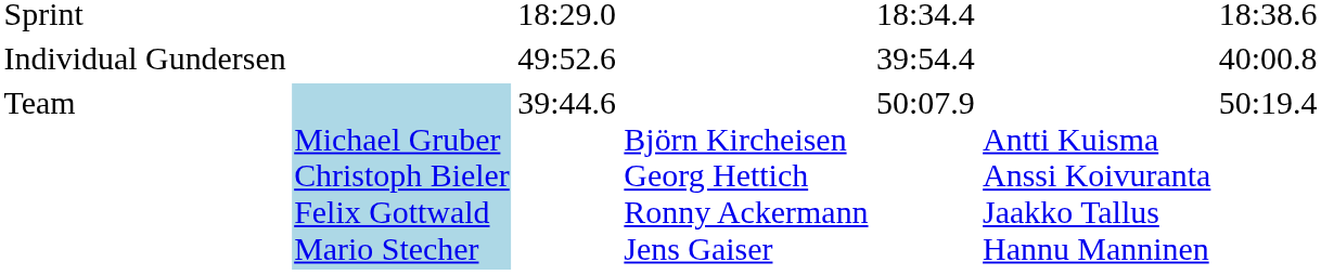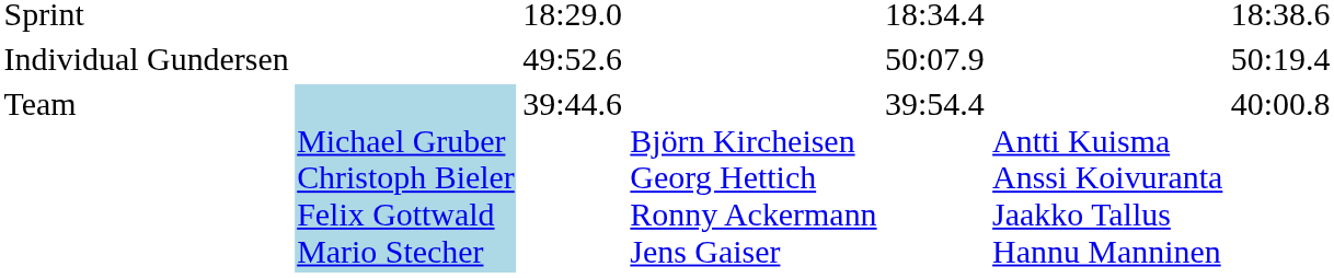Individual Gundersen | column 5: 39:54.4 -> 50:07.9
Individual Gundersen | column 7: 40:00.8 -> 50:19.4
Team | column 5: 50:07.9 -> 39:54.4
Team | column 7: 50:19.4 -> 40:00.8
